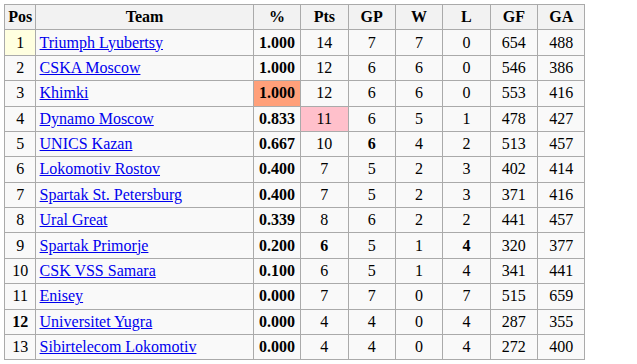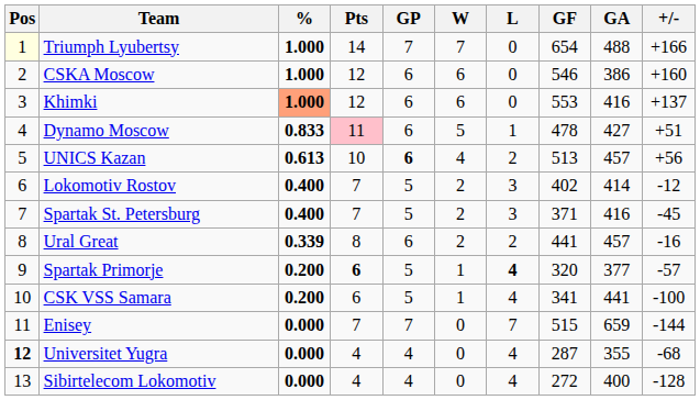+ column: +/- | +166 | +160 | +137 | +51 | +56 | -12 | -45 | -16 | -57 | -100 | -144 | -68 | -128
UNICS Kazan | %: 0.667 -> 0.613
CSK VSS Samara | %: 0.100 -> 0.200
